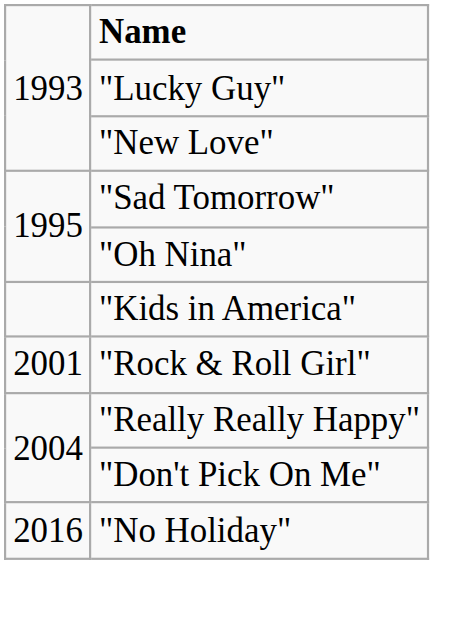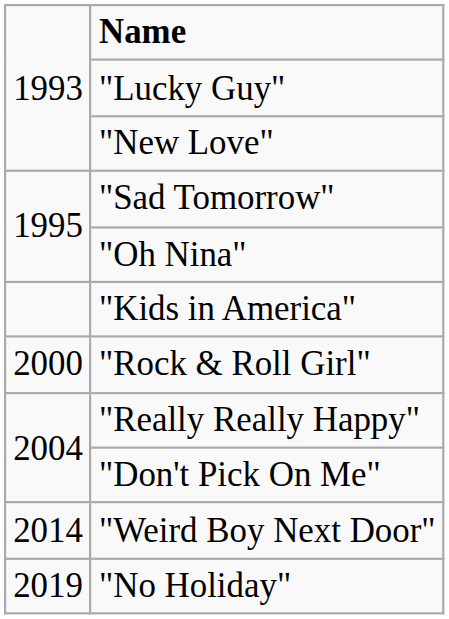"Rock & Roll Girl" | column 1: 2001 -> 2000
+ row: 2014 | "Weird Boy Next Door"
"No Holiday" | column 1: 2016 -> 2019
